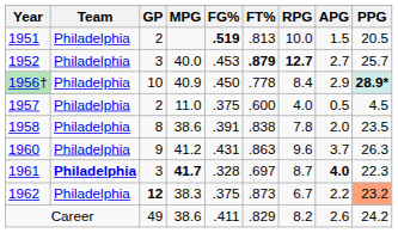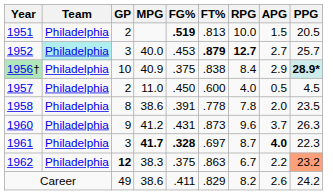1952 | Team: no background -> paleturquoise background
1956† | FG%: .450 -> .375
1956† | FT%: .778 -> .838
1957 | FG%: .375 -> .450
1958 | FT%: .838 -> .778
1960 | FT%: .863 -> .873
1961 | Team: bold -> normal
1961 | FG%: normal -> bold
1962 | FT%: .873 -> .863
